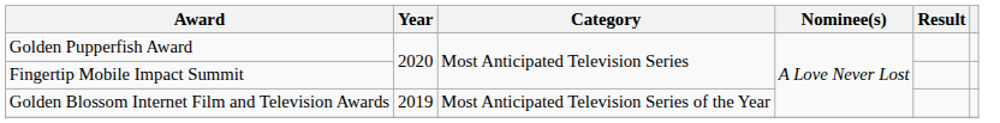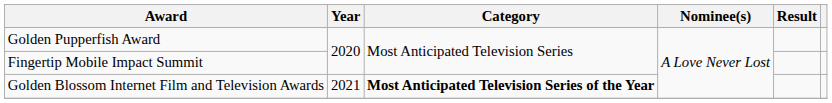Golden Blossom Internet Film and Television Awards | Year: 2019 -> 2021
Golden Blossom Internet Film and Television Awards | Category: normal -> bold
